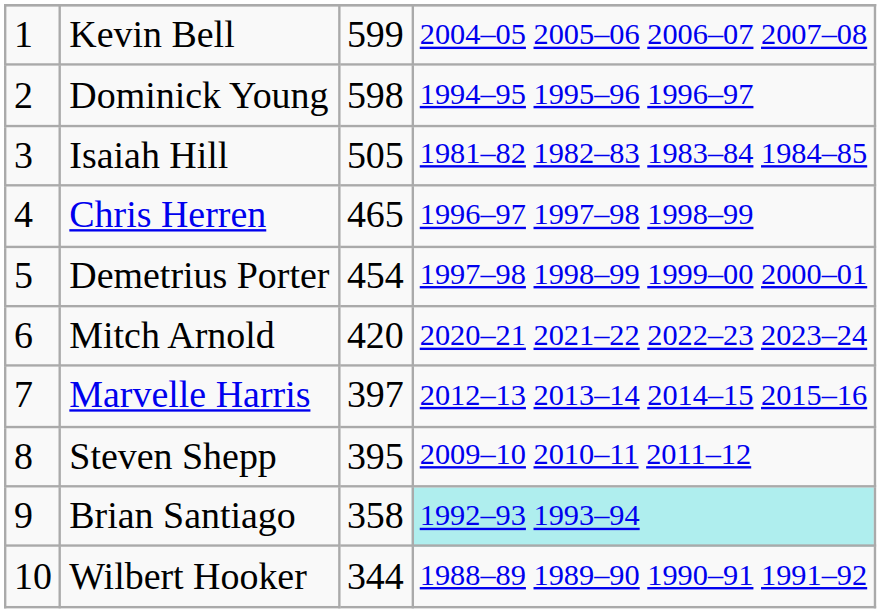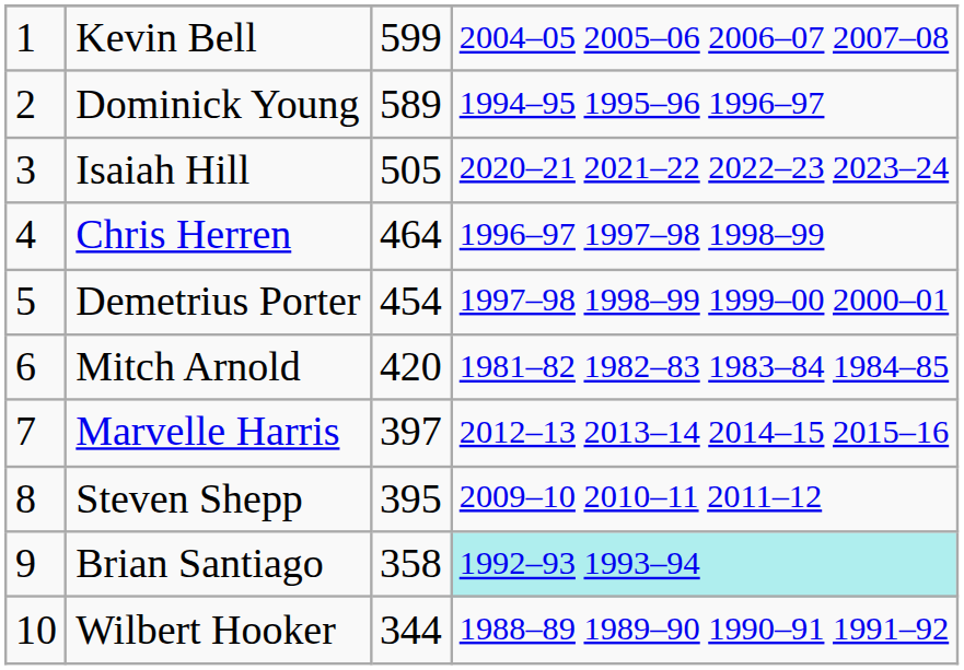Dominick Young | column 3: 598 -> 589
Isaiah Hill | column 4: 1981–82 1982–83 1983–84 1984–85 -> 2020–21 2021–22 2022–23 2023–24
Chris Herren | column 3: 465 -> 464
Mitch Arnold | column 4: 2020–21 2021–22 2022–23 2023–24 -> 1981–82 1982–83 1983–84 1984–85
